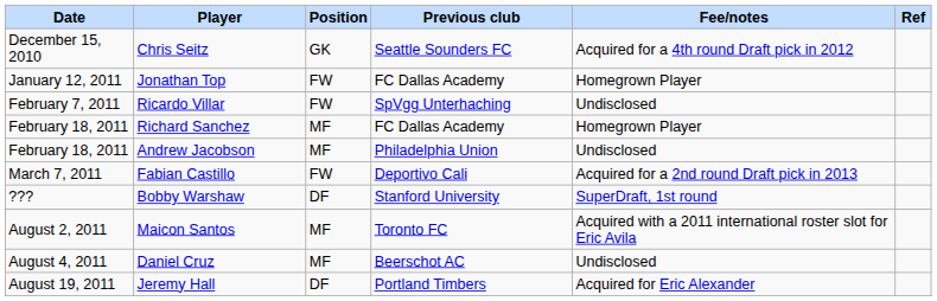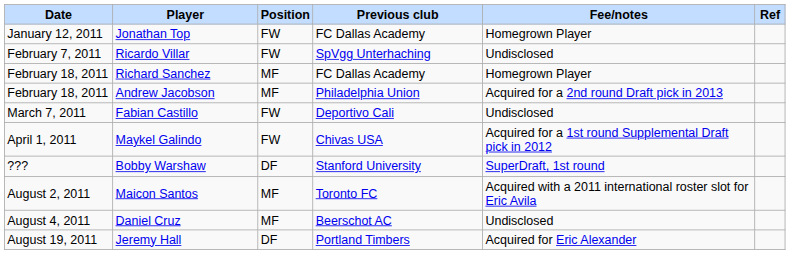- row: December 15, 2010 | Chris Seitz | GK | Seattle Sounders FC | Acquired for a 4th round Draft pick in 2012
Andrew Jacobson | Fee/notes: Undisclosed -> Acquired for a 2nd round Draft pick in 2013
Fabian Castillo | Fee/notes: Acquired for a 2nd round Draft pick in 2013 -> Undisclosed
+ row: April 1, 2011 | Maykel Galindo | FW | Chivas USA | Acquired for a 1st round Supplemental Draft pick in 2012
